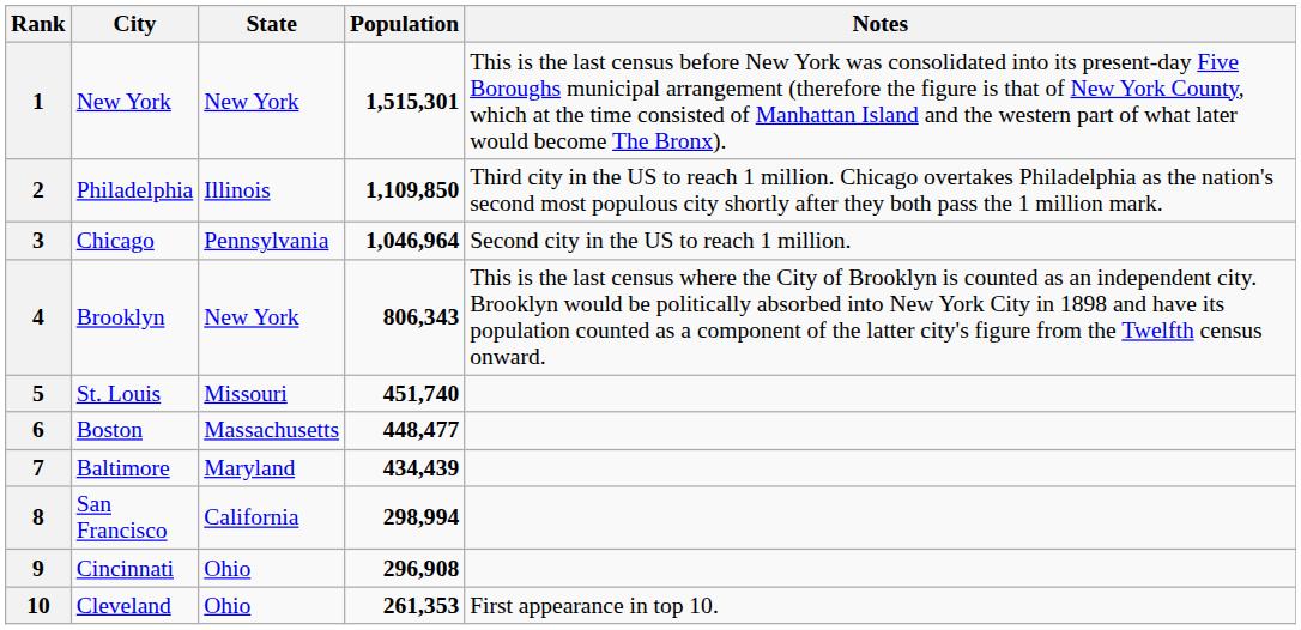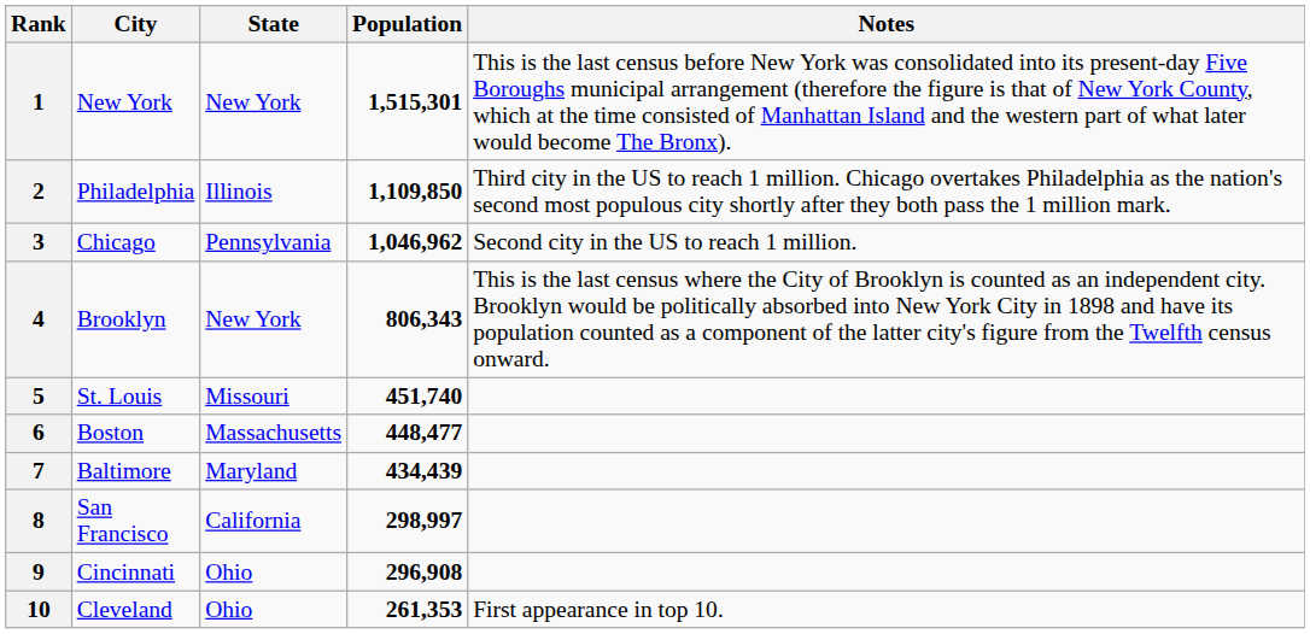3 | Population: 1,046,964 -> 1,046,962
8 | Population: 298,994 -> 298,997
